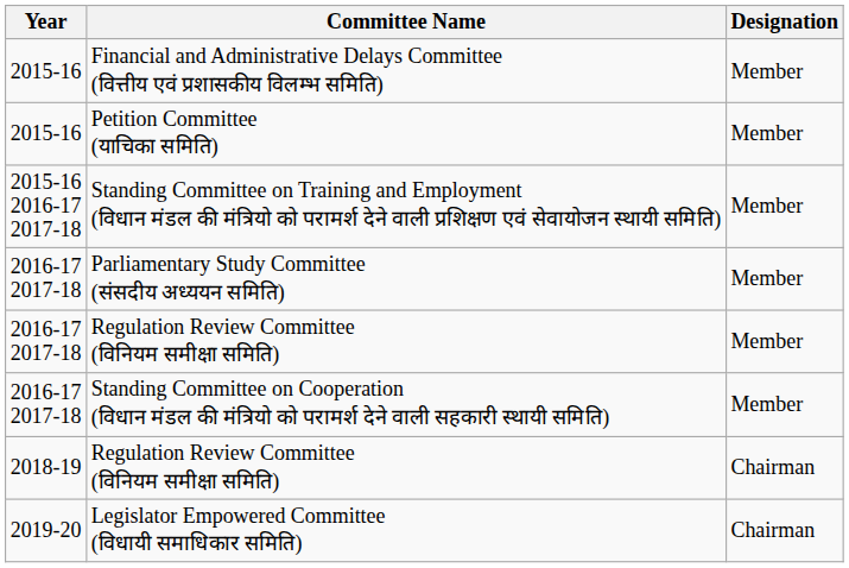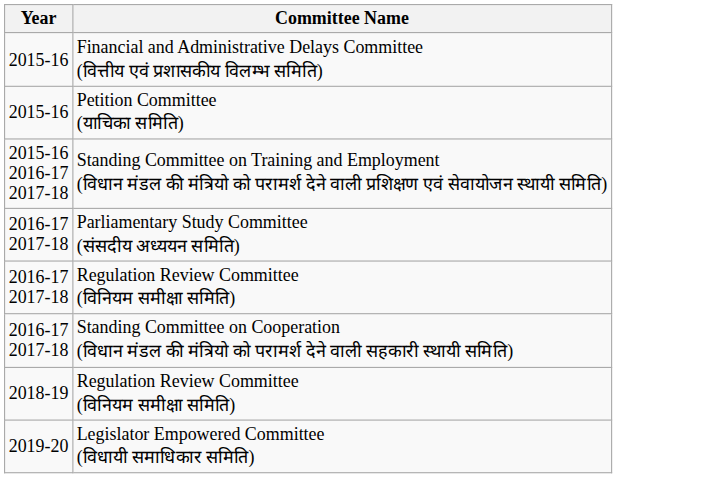- column: Designation | Member | Member | Member | Member | Member | Member | Chairman | Chairman
